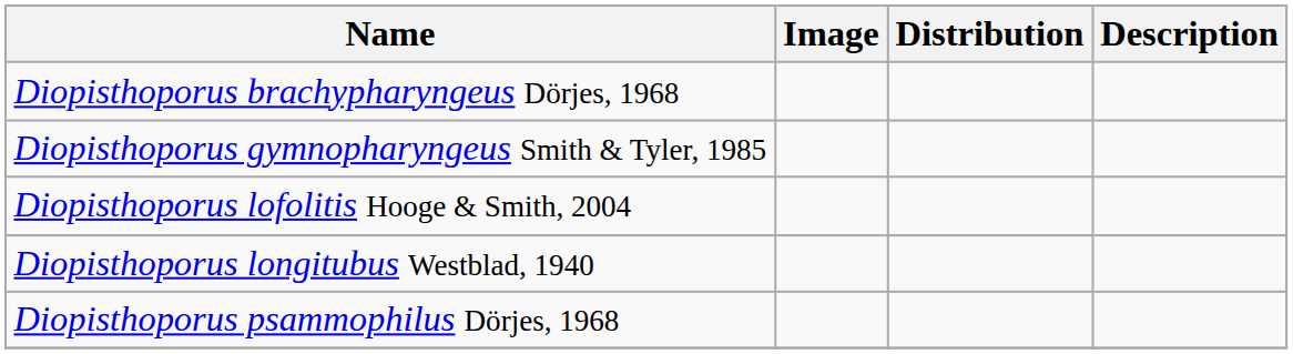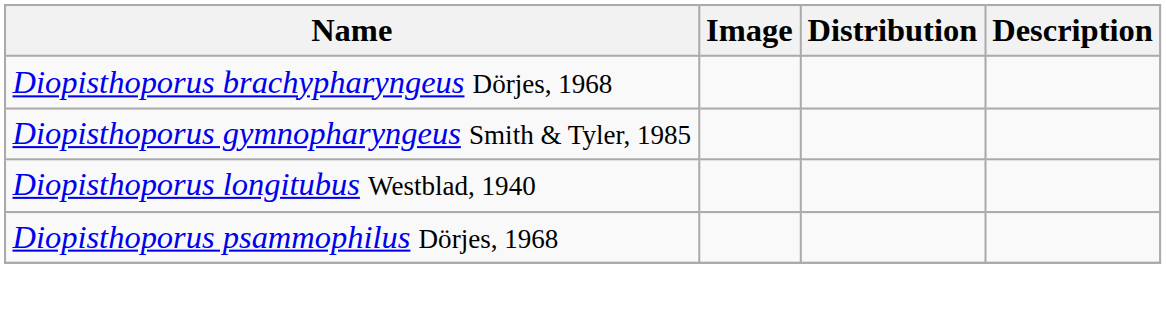- row: Diopisthoporus lofolitis Hooge & Smith, 2004
